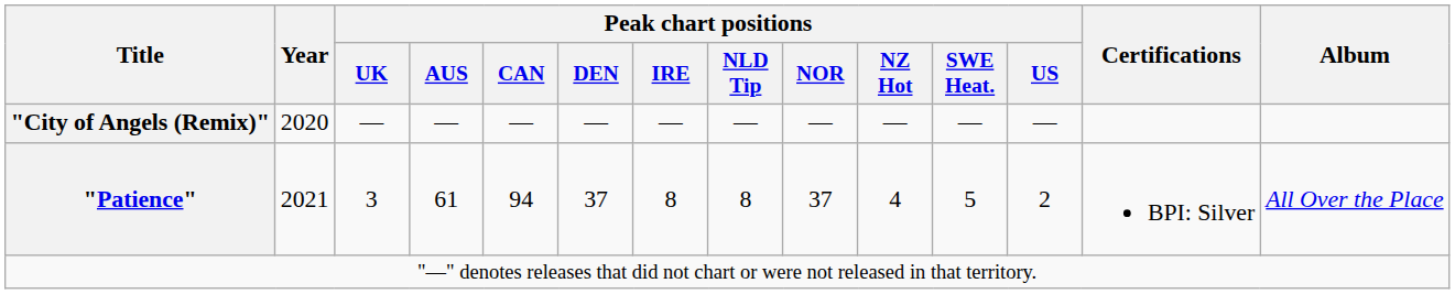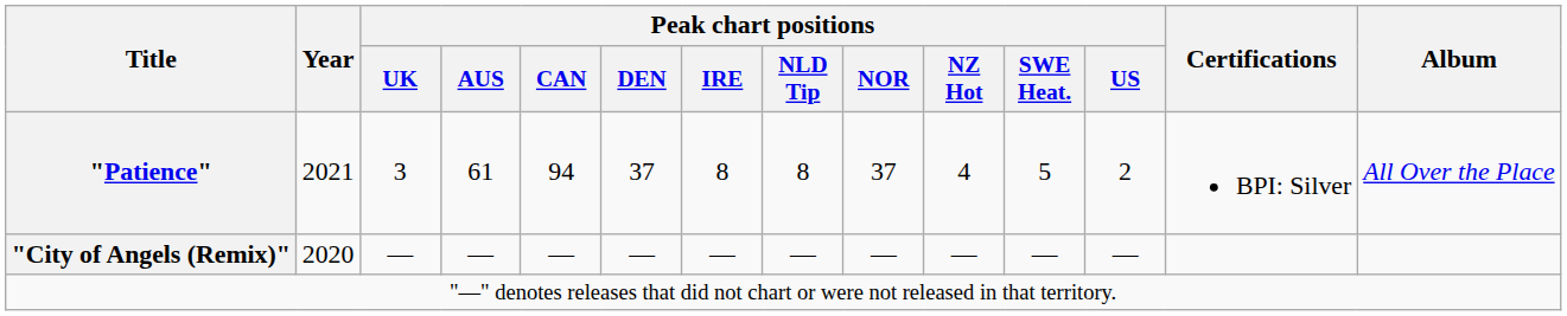rows swapped: "City of Angels (Remix)" <-> "Patience"
